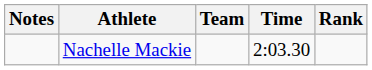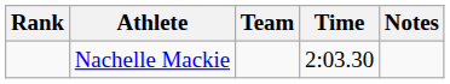columns swapped: Rank <-> Notes
